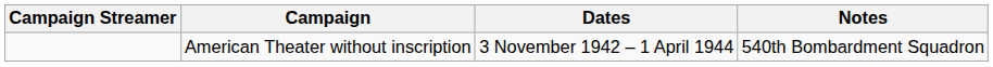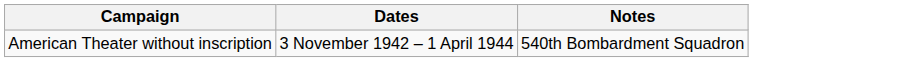- column: Campaign Streamer
